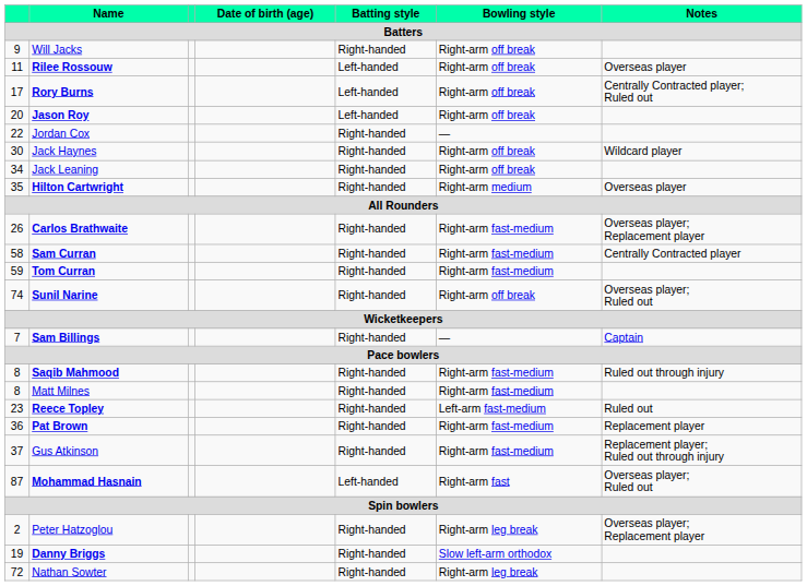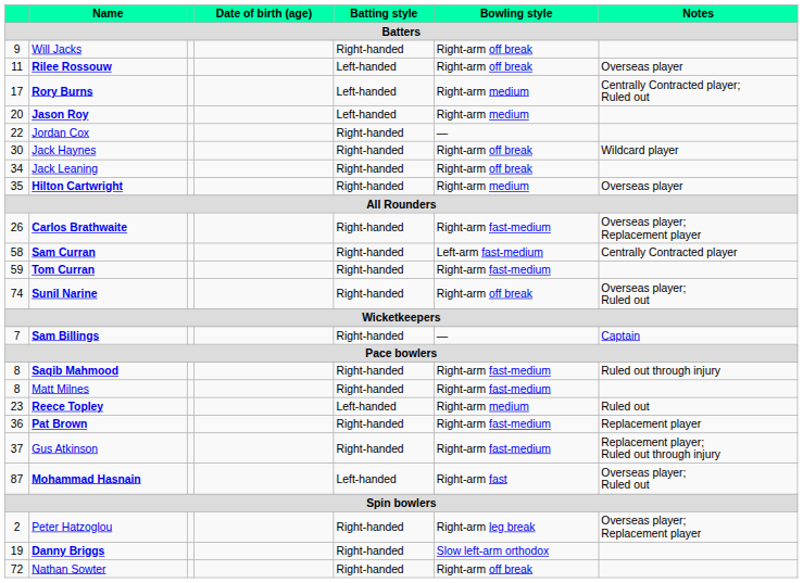Rory Burns | Bowling style: Right-arm off break -> Right-arm medium
Jason Roy | Bowling style: Right-arm off break -> Right-arm medium
Sam Curran | Bowling style: Right-arm fast-medium -> Left-arm fast-medium
Reece Topley | Batting style: Right-handed -> Left-handed
Reece Topley | Bowling style: Left-arm fast-medium -> Right-arm medium
Nathan Sowter | Bowling style: Right-arm leg break -> Right-arm off break
